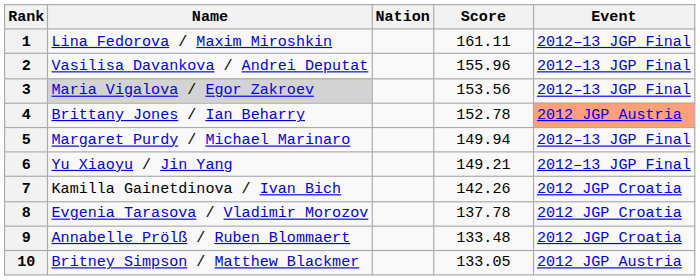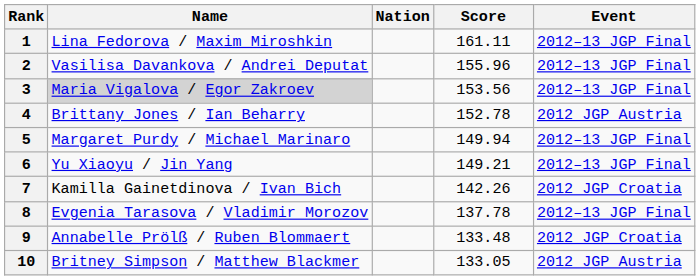4 | Event: lightsalmon background -> no background
8 | Event: 2012 JGP Croatia -> 2012–13 JGP Final
